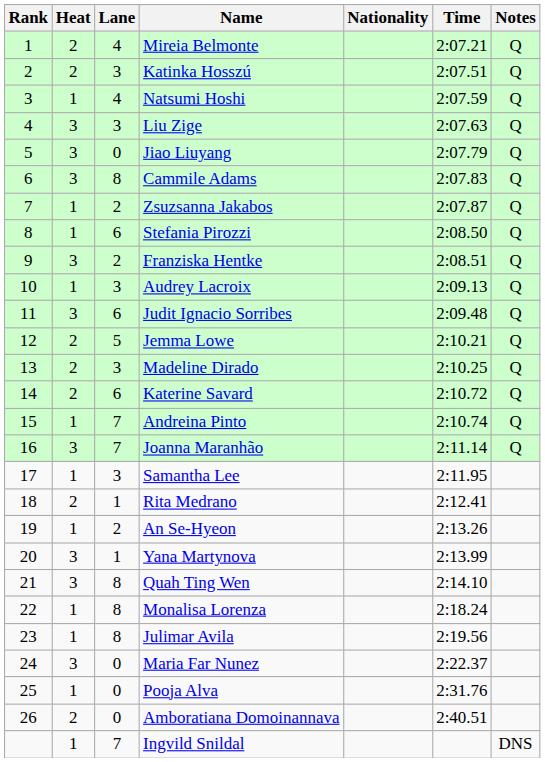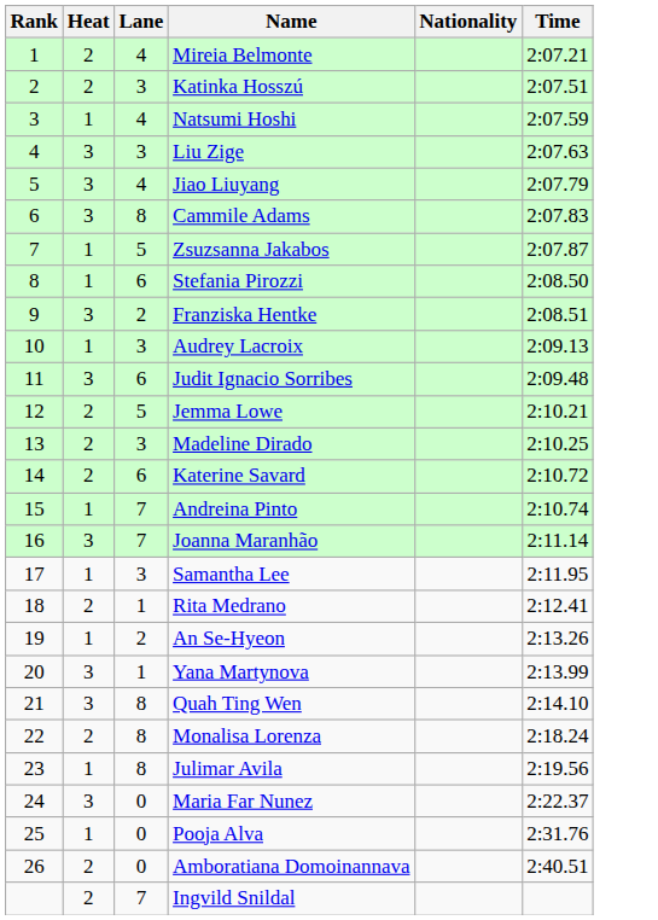- column: Notes | Q | Q | Q | Q | Q | Q | Q | Q | Q | Q | Q | Q | Q | Q | Q | Q | DNS
Jiao Liuyang | Lane: 0 -> 4
Zsuzsanna Jakabos | Lane: 2 -> 5
Monalisa Lorenza | Heat: 1 -> 2
Ingvild Snildal | Heat: 1 -> 2
